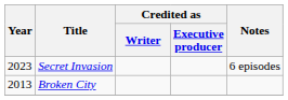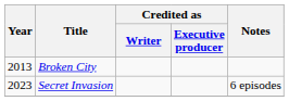rows swapped: Broken City <-> Secret Invasion
